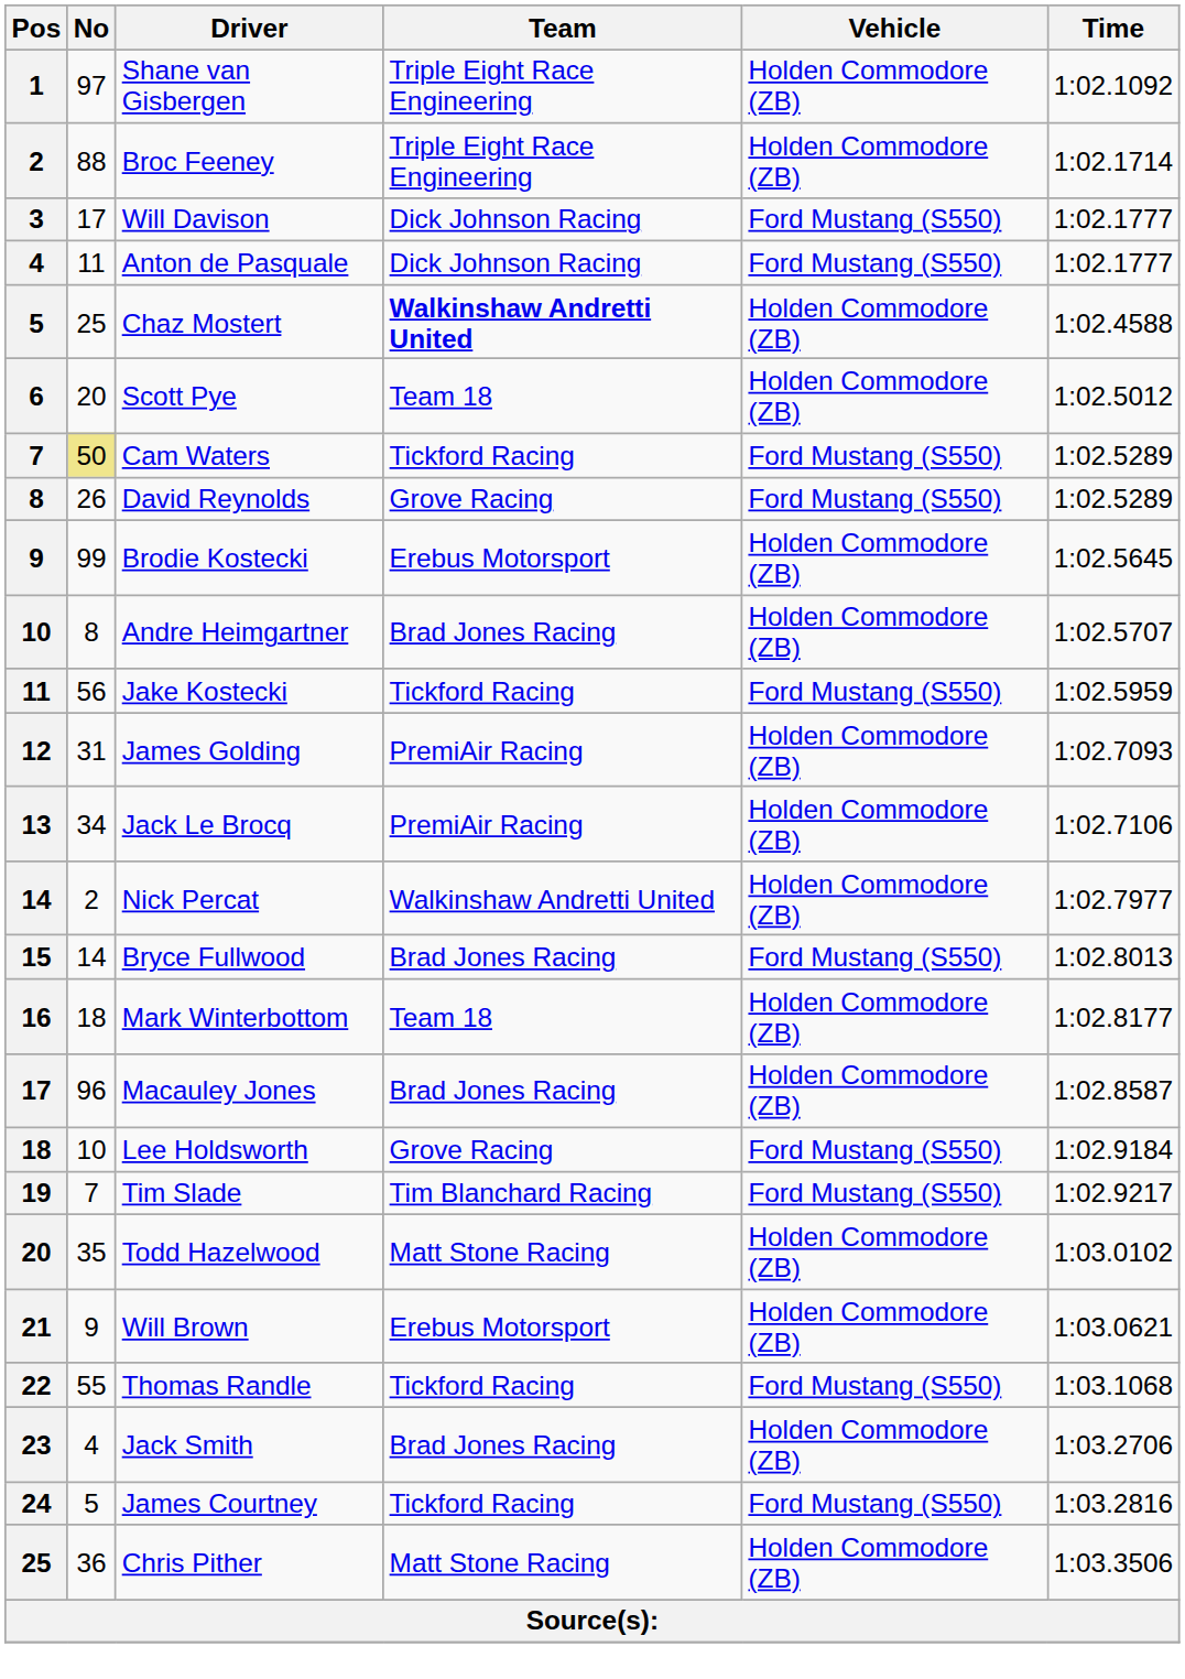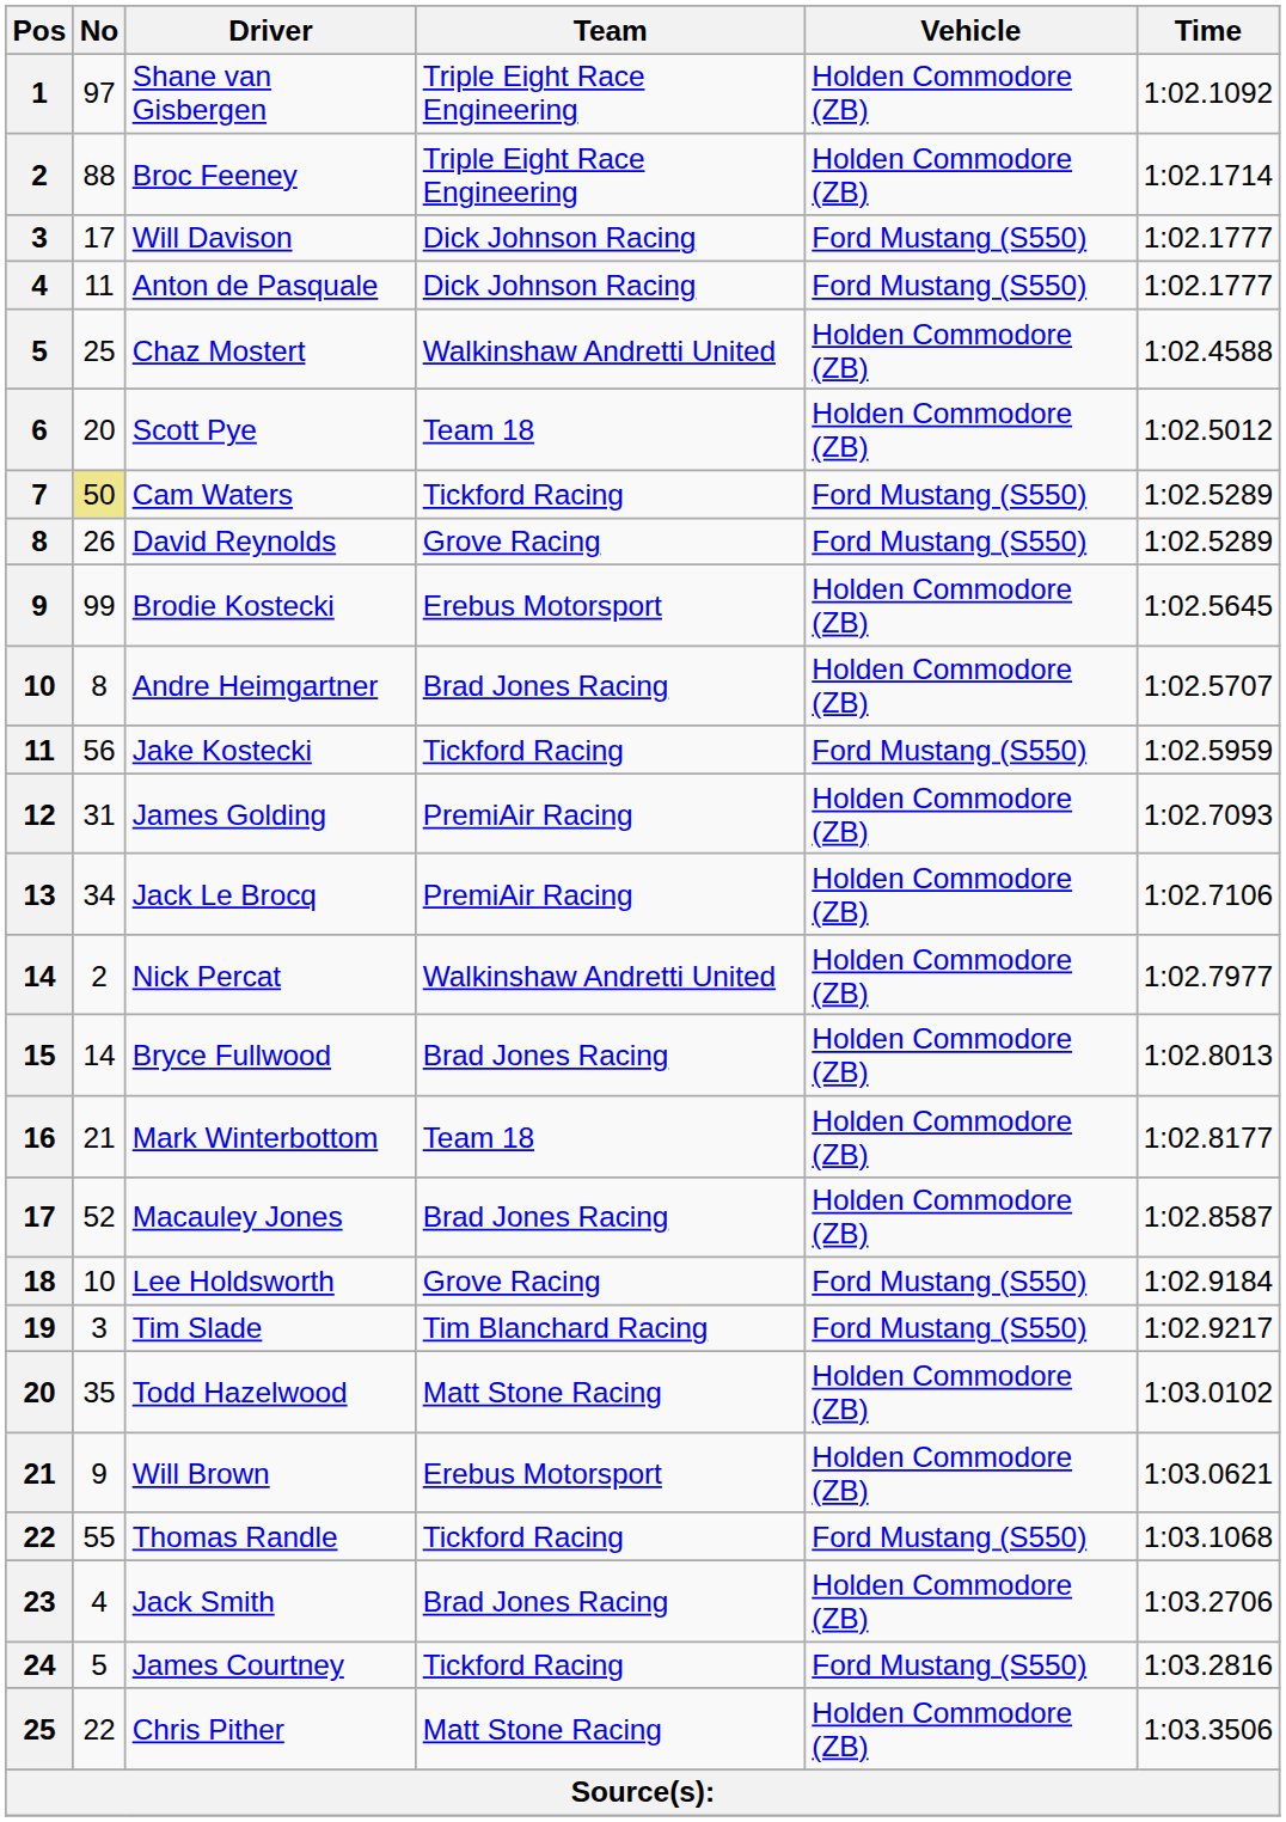Chaz Mostert | Team: bold -> normal
Bryce Fullwood | Vehicle: Ford Mustang (S550) -> Holden Commodore (ZB)
Mark Winterbottom | No: 18 -> 21
Macauley Jones | No: 96 -> 52
Tim Slade | No: 7 -> 3
Chris Pither | No: 36 -> 22
